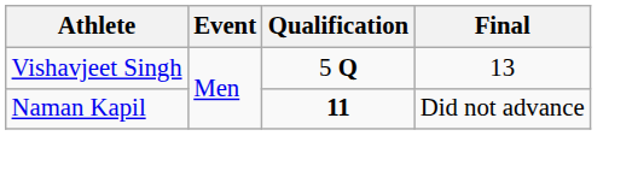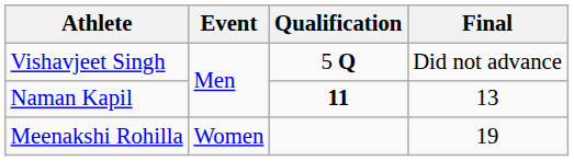Vishavjeet Singh | Final: 13 -> Did not advance
Naman Kapil | Final: Did not advance -> 13
+ row: Meenakshi Rohilla | Women | 19
